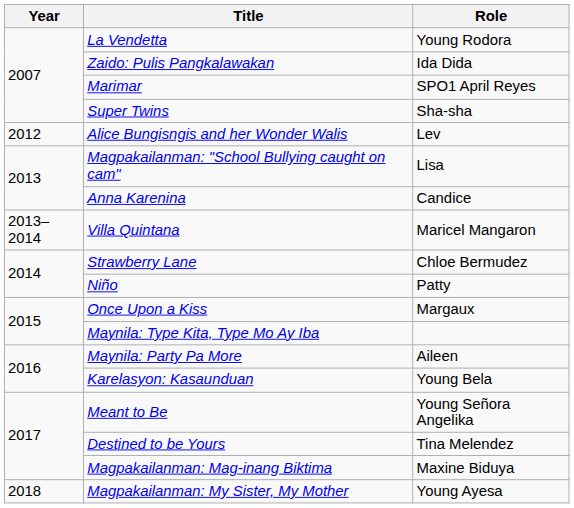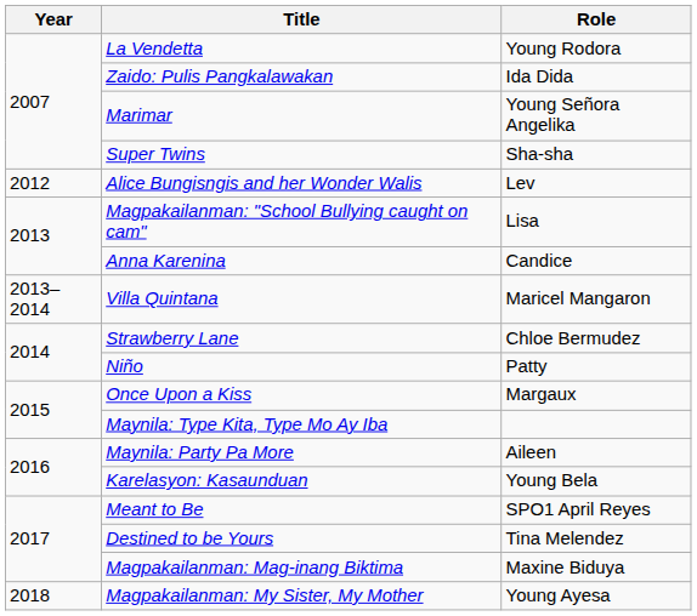Marimar | Role: SPO1 April Reyes -> Young Señora Angelika
Meant to Be | Role: Young Señora Angelika -> SPO1 April Reyes
